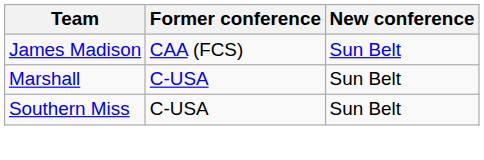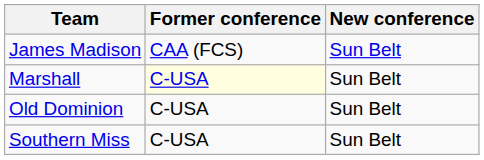Marshall | Former conference: no background -> lightyellow background
+ row: Old Dominion | C-USA | Sun Belt
